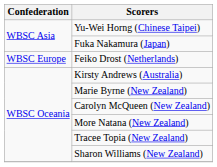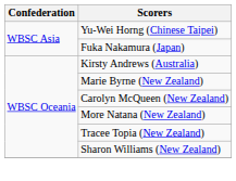- row: WBSC Europe | Feiko Drost (Netherlands)
